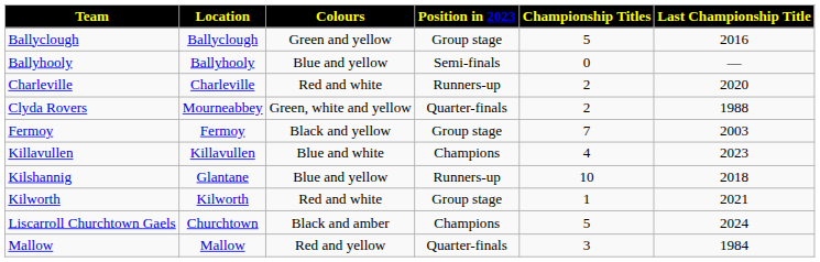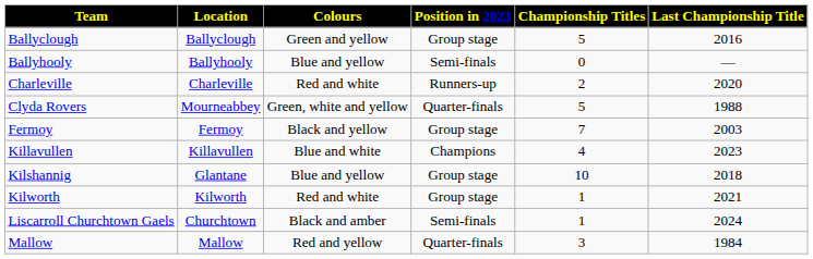Clyda Rovers | Championship Titles: 2 -> 5
Kilshannig | Position in 2023: Runners-up -> Group stage
Liscarroll Churchtown Gaels | Position in 2023: Champions -> Semi-finals
Liscarroll Churchtown Gaels | Championship Titles: 5 -> 1
